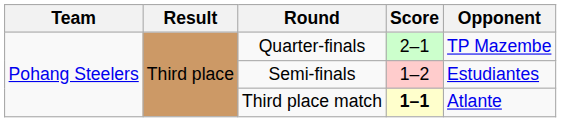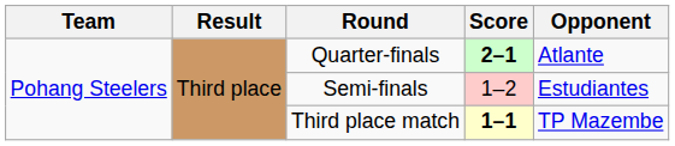Quarter-finals | Score: normal -> bold
Quarter-finals | Opponent: TP Mazembe -> Atlante
Third place match | Opponent: Atlante -> TP Mazembe
